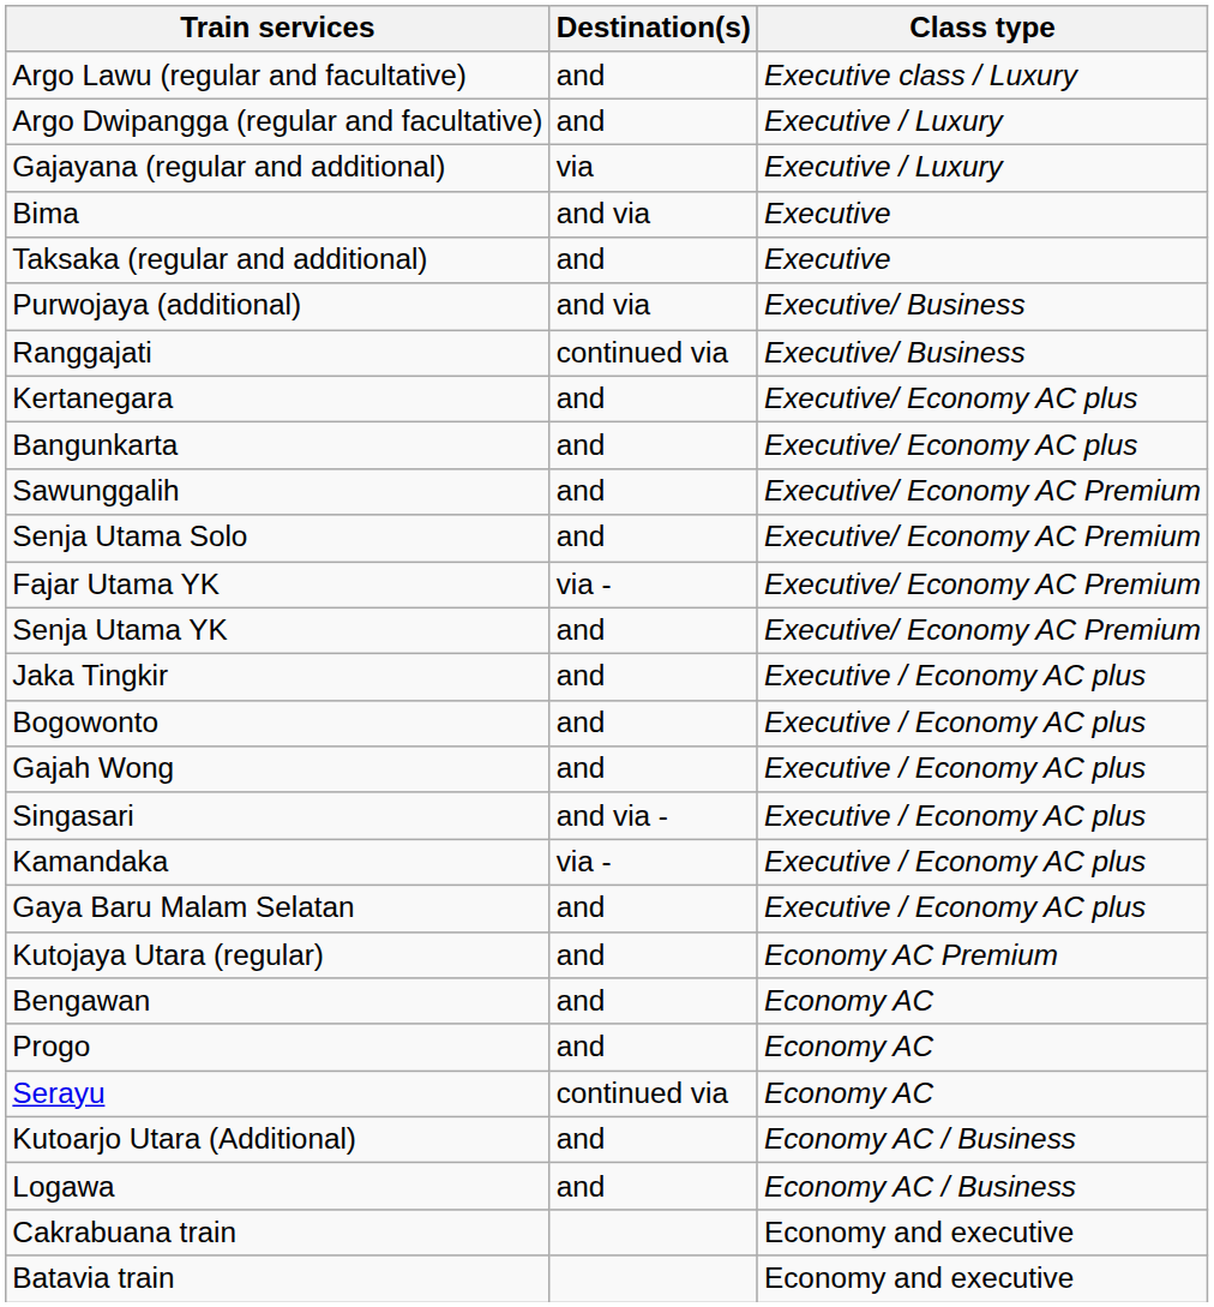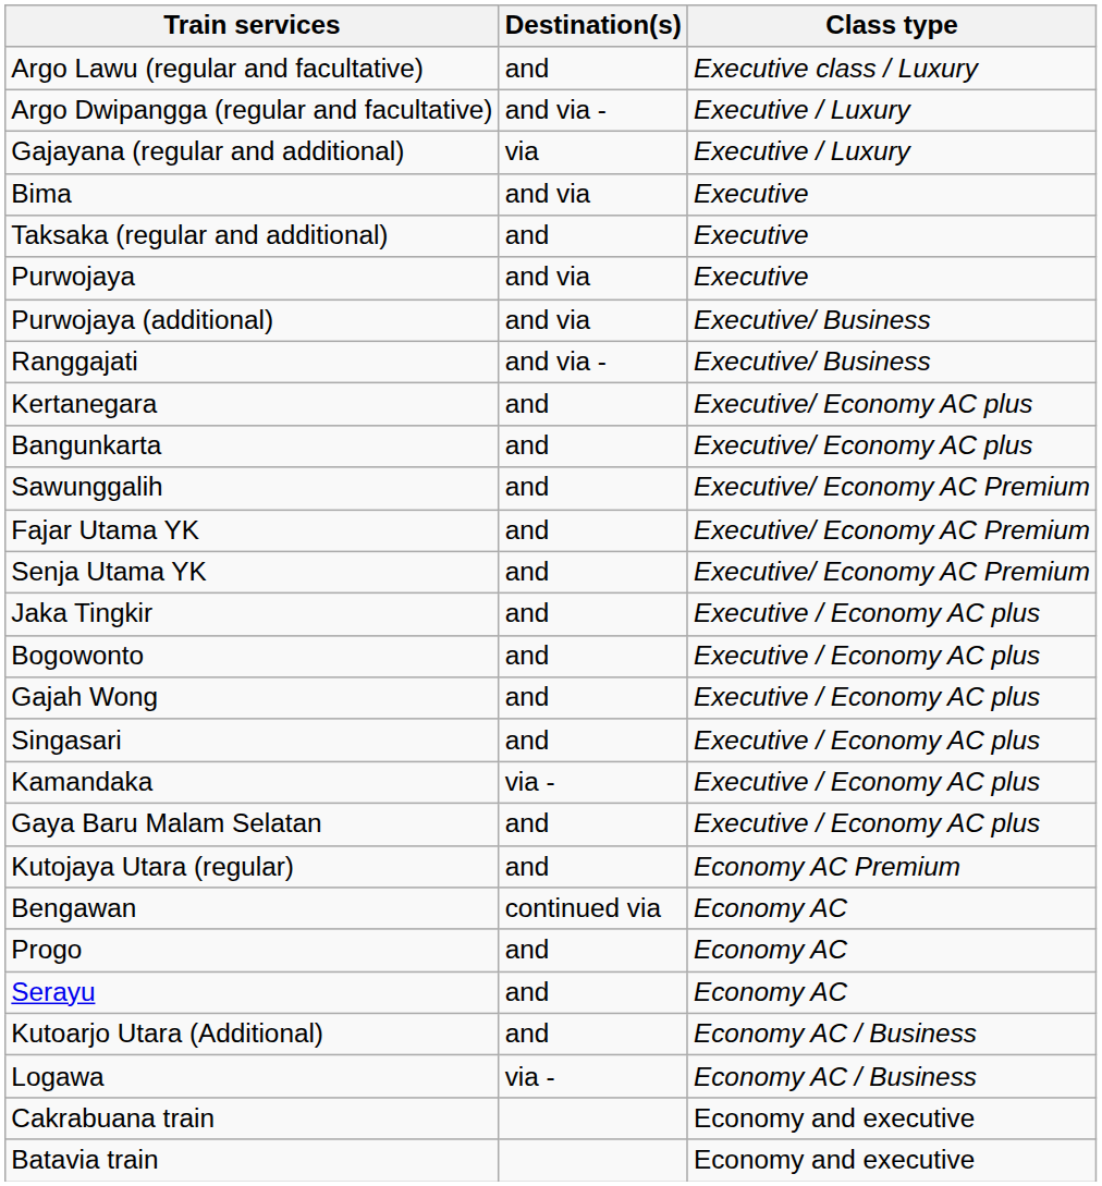Argo Dwipangga (regular and facultative) | Destination(s): and -> and via -
+ row: Purwojaya | and via | Executive
Ranggajati | Destination(s): continued via -> and via -
- row: Senja Utama Solo | and | Executive/ Economy AC Premium
Fajar Utama YK | Destination(s): via - -> and
Singasari | Destination(s): and via - -> and
Bengawan | Destination(s): and -> continued via
Serayu | Destination(s): continued via -> and
Logawa | Destination(s): and -> via -
